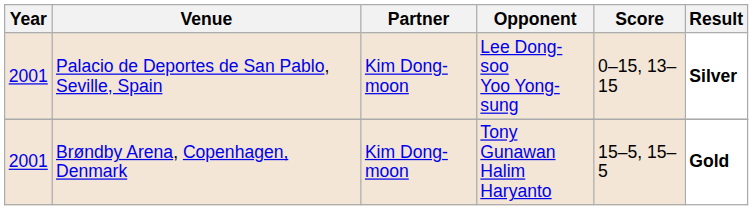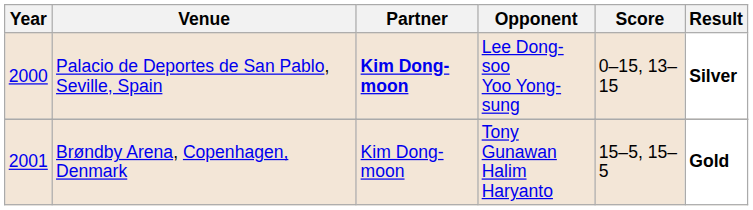Palacio de Deportes de San Pablo, Seville, Spain | Year: 2001 -> 2000
Palacio de Deportes de San Pablo, Seville, Spain | Partner: normal -> bold
